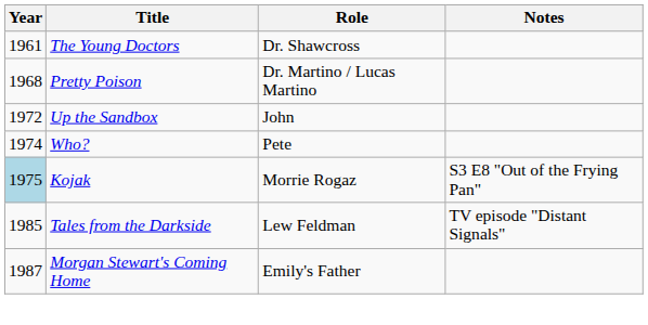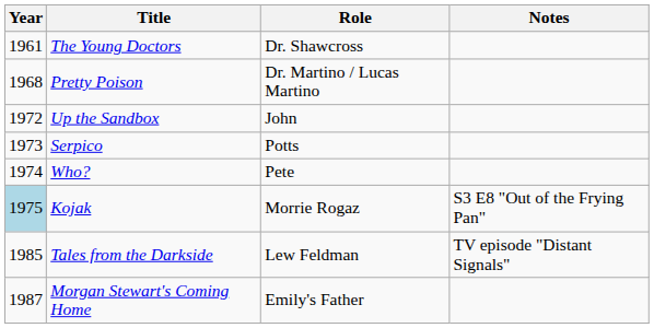+ row: 1973 | Serpico | Potts
